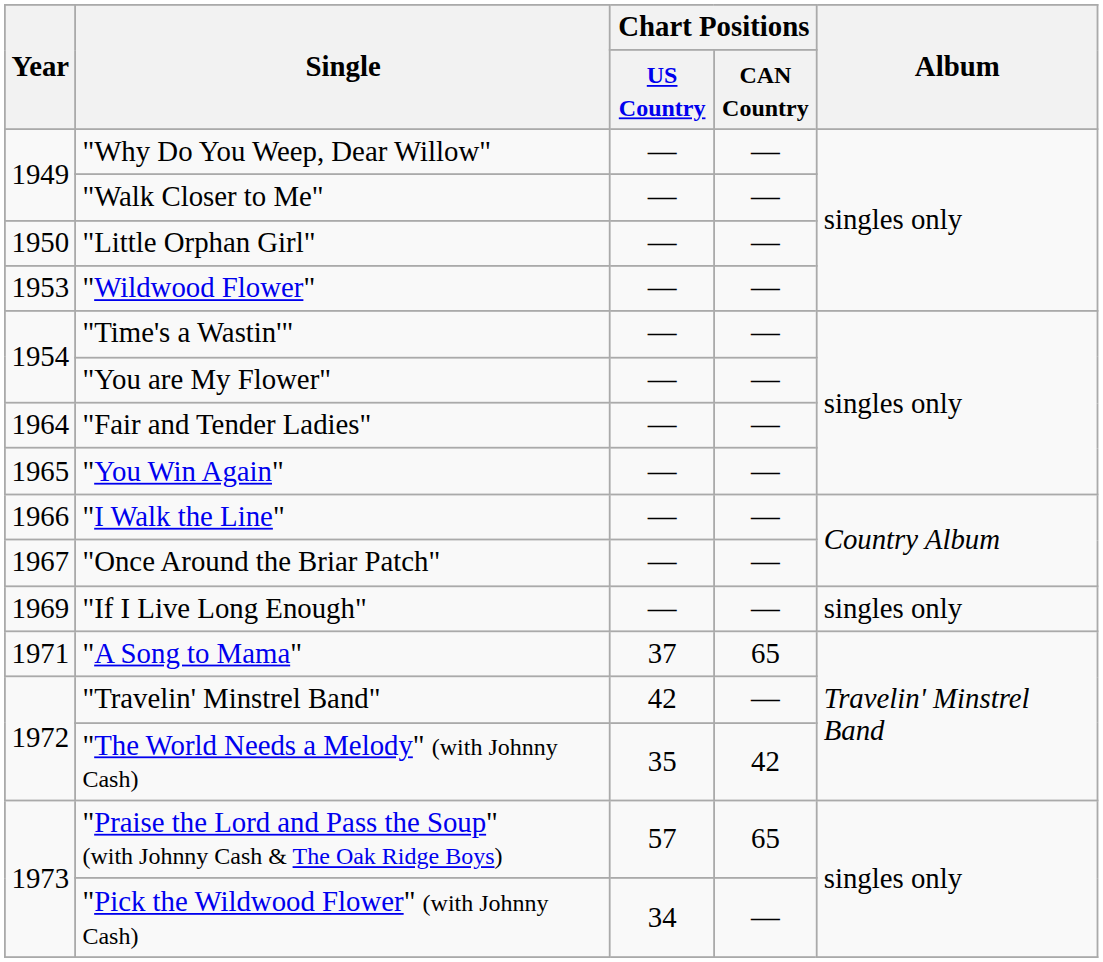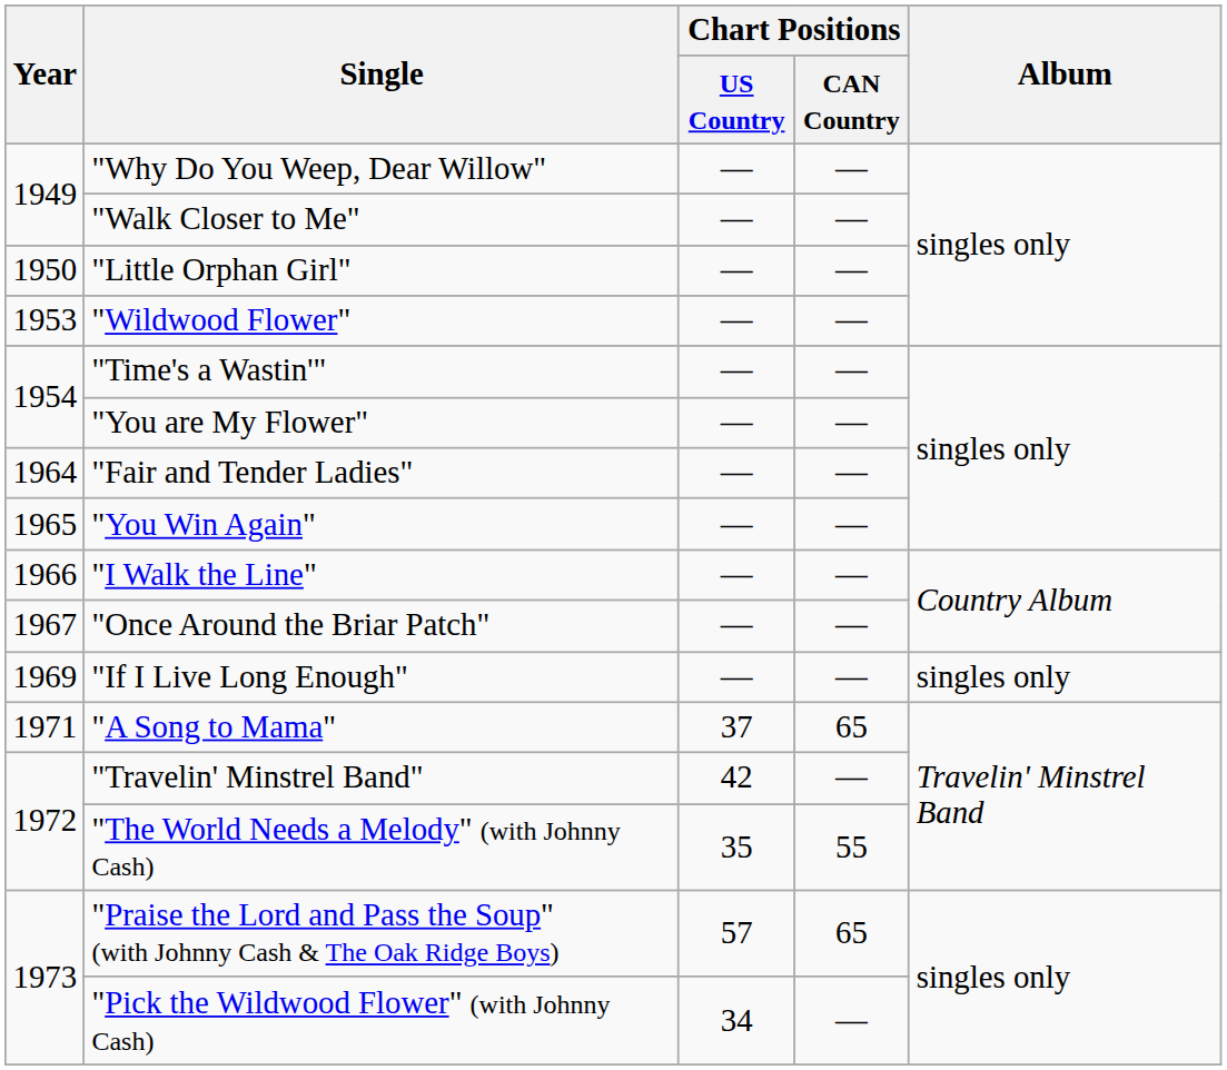"The World Needs a Melody" (with Johnny Cash) | Chart Positions / CAN Country: 42 -> 55
